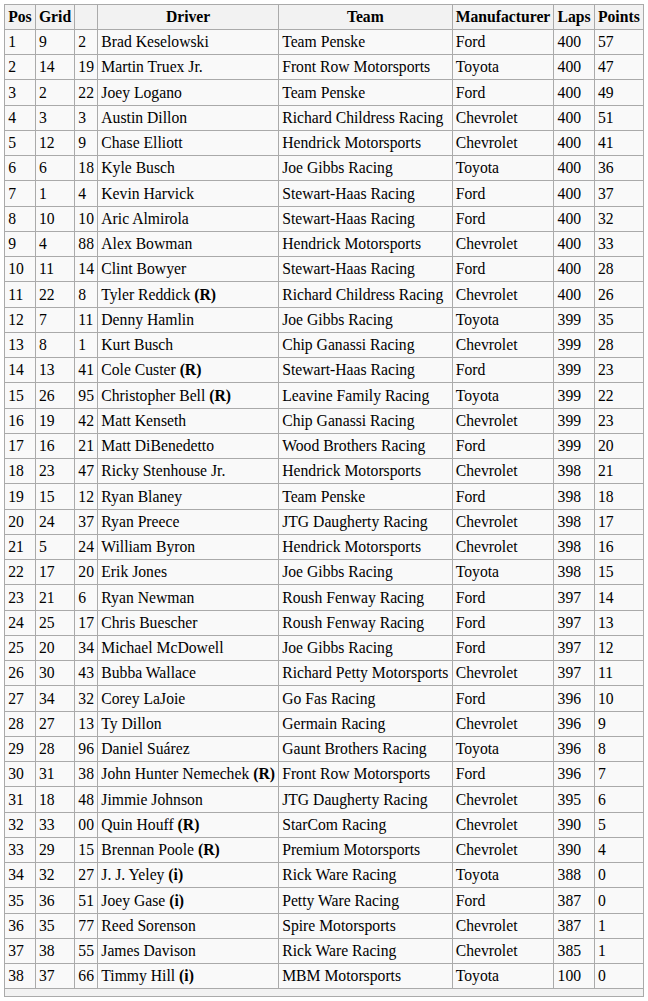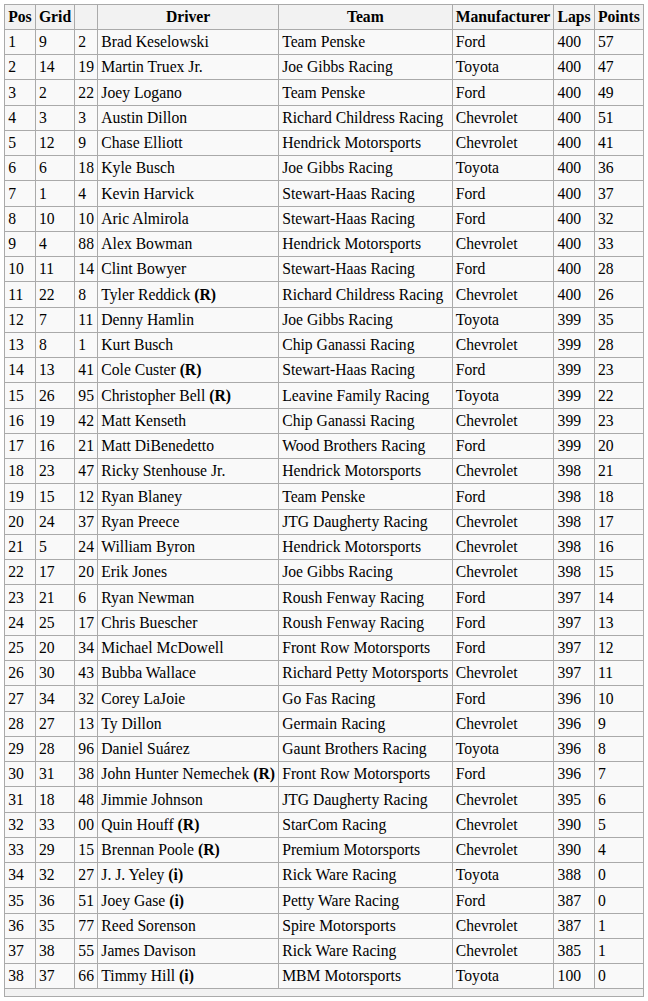Martin Truex Jr. | Team: Front Row Motorsports -> Joe Gibbs Racing
Erik Jones | Manufacturer: Toyota -> Chevrolet
Michael McDowell | Team: Joe Gibbs Racing -> Front Row Motorsports
